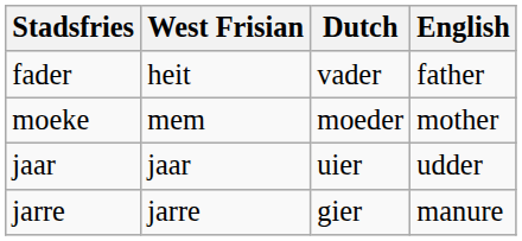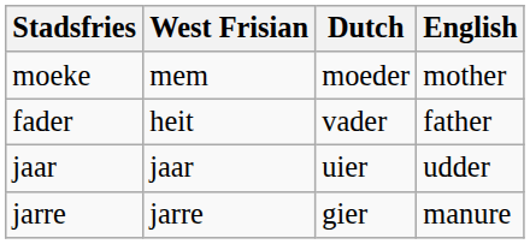rows swapped: moeke <-> fader
